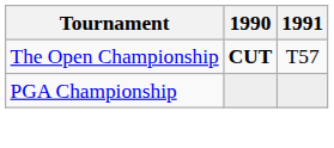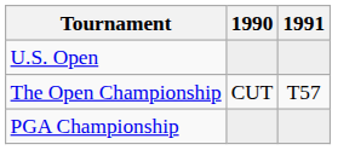+ row: U.S. Open
The Open Championship | 1990: bold -> normal
